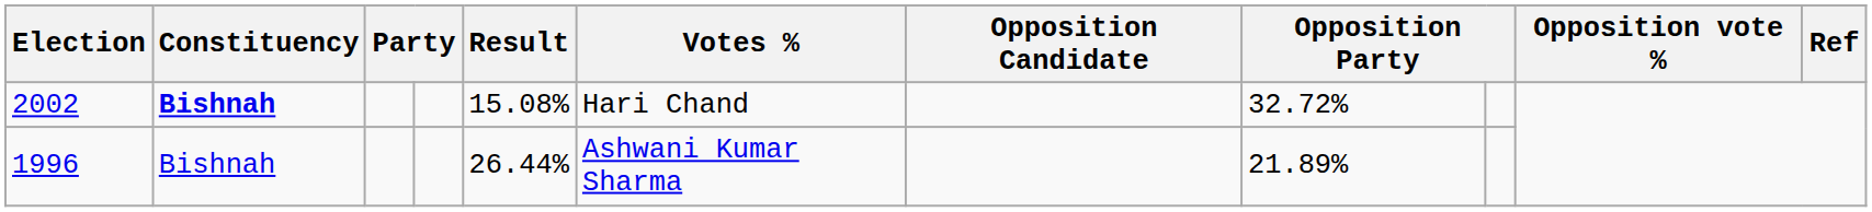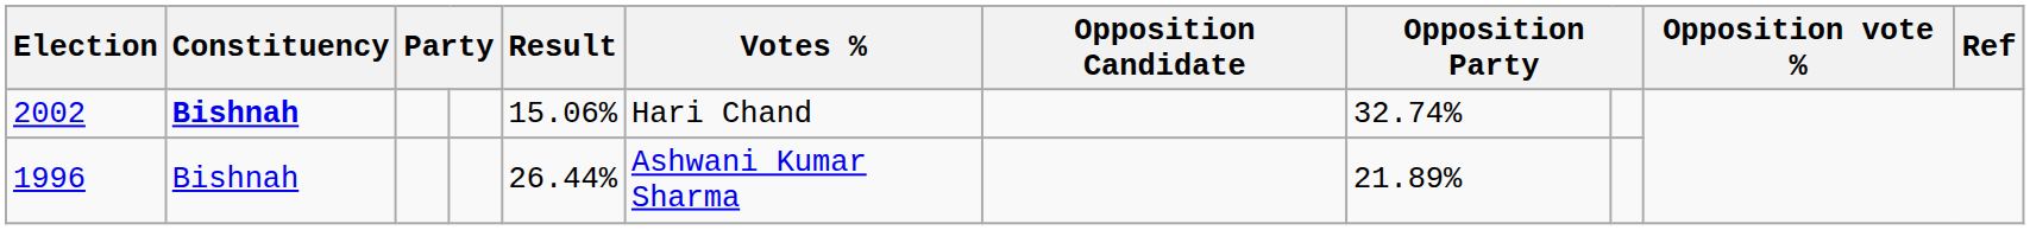2002 | Result: 15.08% -> 15.06%
2002 | column 8: 32.72% -> 32.74%
